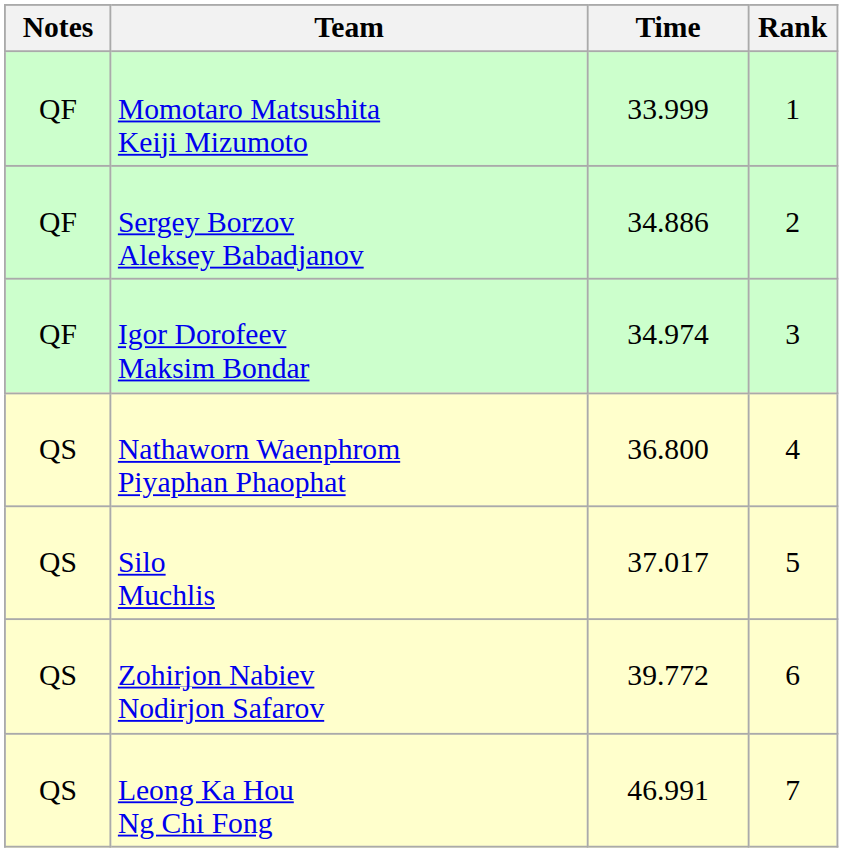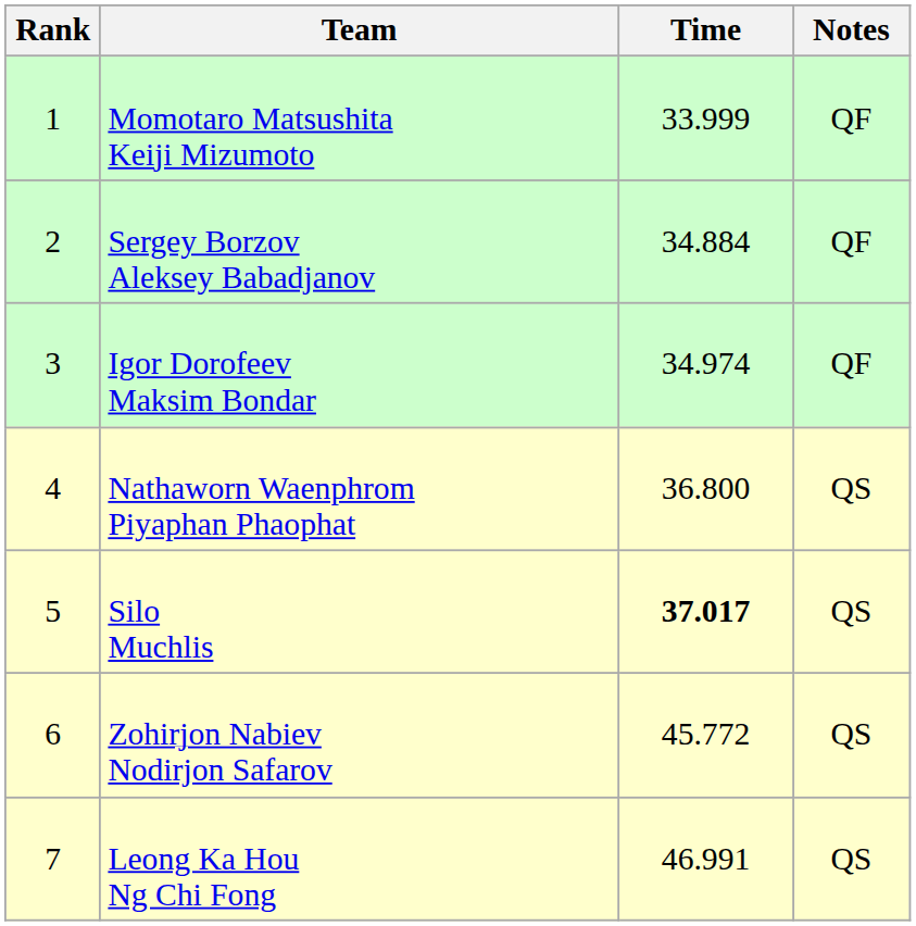columns swapped: Rank <-> Notes
Sergey Borzov Aleksey Babadjanov | Time: 34.886 -> 34.884
Silo Muchlis | Time: normal -> bold
Zohirjon Nabiev Nodirjon Safarov | Time: 39.772 -> 45.772
